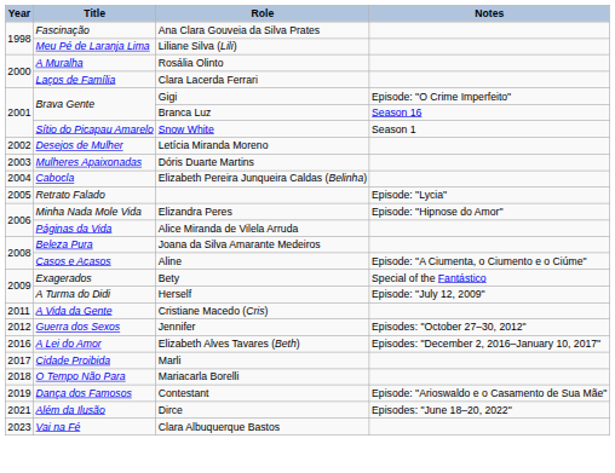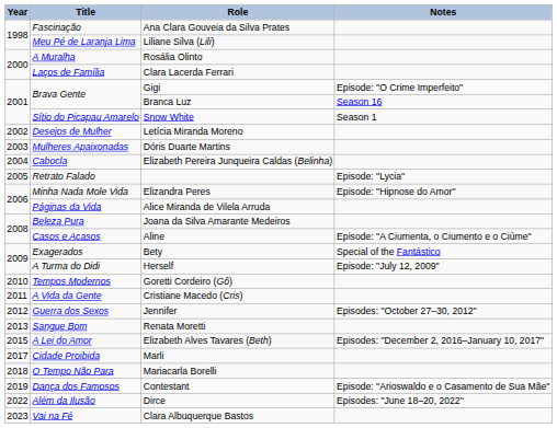+ row: 2010 | Tempos Modernos | Goretti Cordeiro (Gô)
+ row: 2013 | Sangue Bom | Renata Moretti
Elizabeth Alves Tavares (Beth) | Year: 2016 -> 2015
Dirce | Year: 2021 -> 2022
